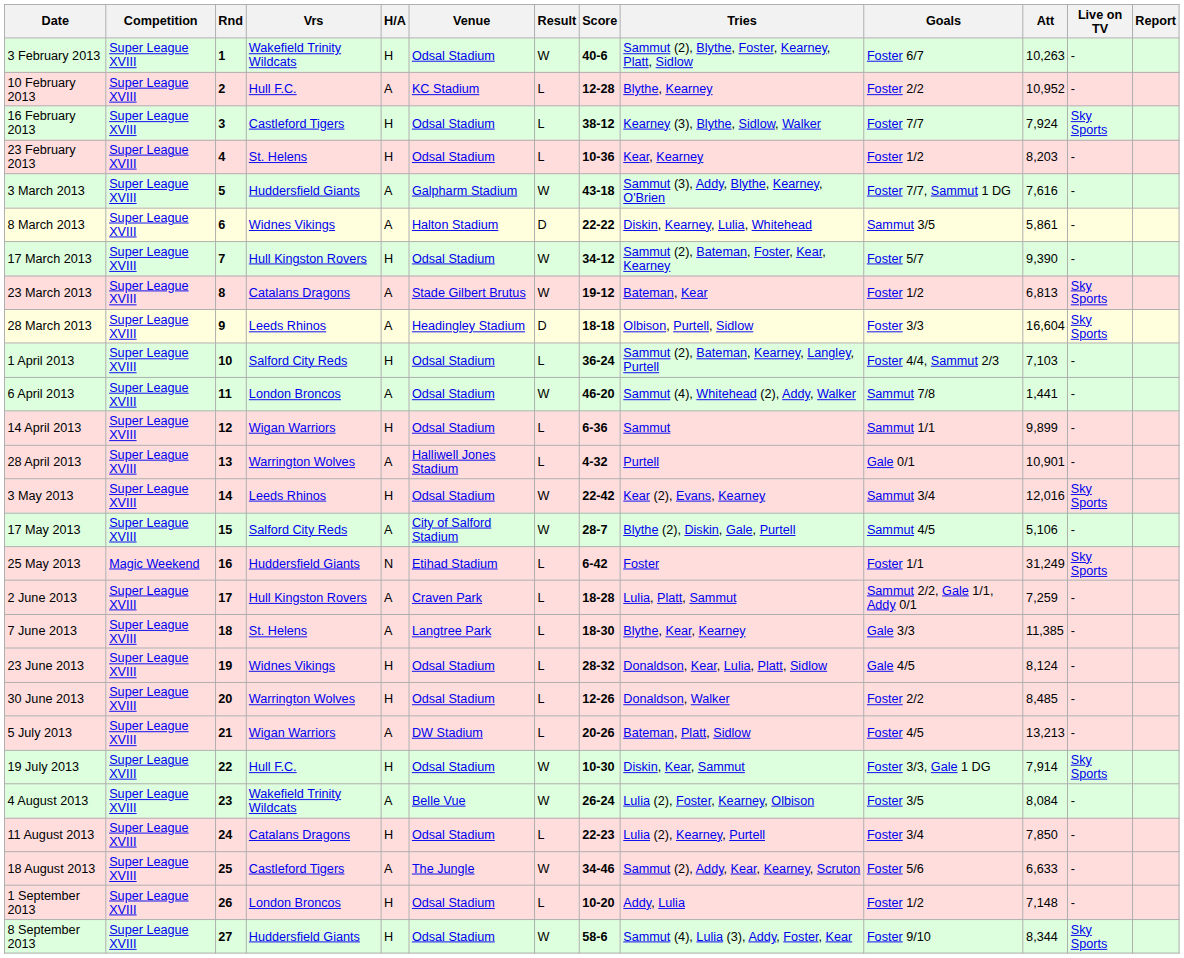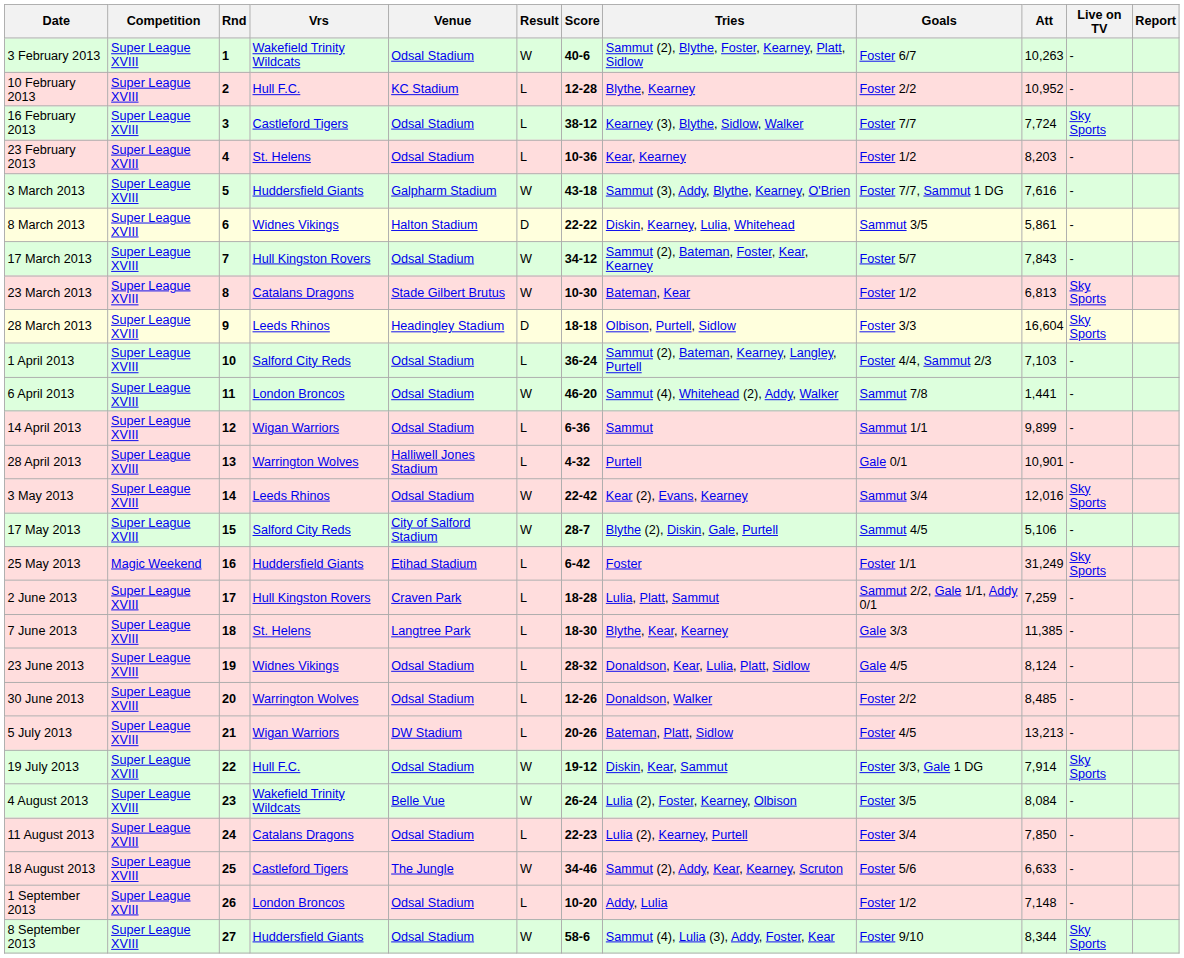- column: H/A | H | A | H | H | A | A | H | A | A | H | A | H | A | H | A | N | A | A | H | H | A | H | A | H | A | H | H
16 February 2013 | Att: 7,924 -> 7,724
17 March 2013 | Att: 9,390 -> 7,843
23 March 2013 | Score: 19-12 -> 10-30
19 July 2013 | Score: 10-30 -> 19-12
